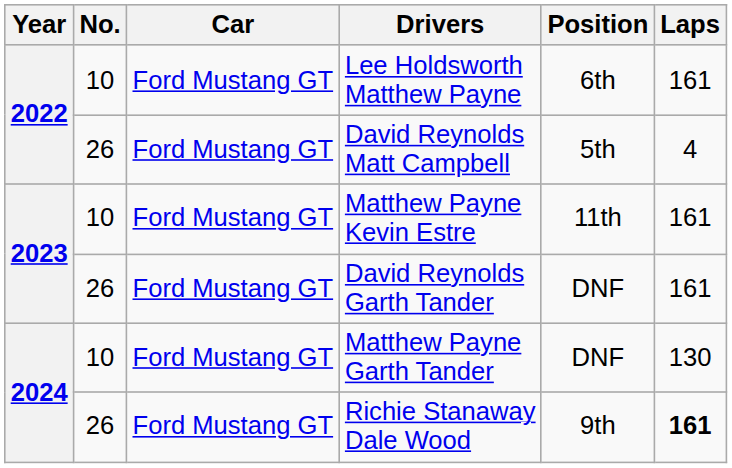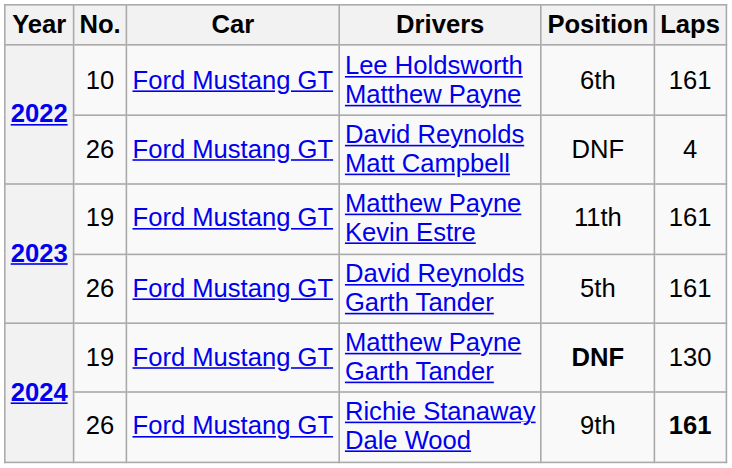David Reynolds Matt Campbell | Position: 5th -> DNF
Matthew Payne Kevin Estre | No.: 10 -> 19
David Reynolds Garth Tander | Position: DNF -> 5th
Matthew Payne Garth Tander | No.: 10 -> 19
Matthew Payne Garth Tander | Position: normal -> bold
